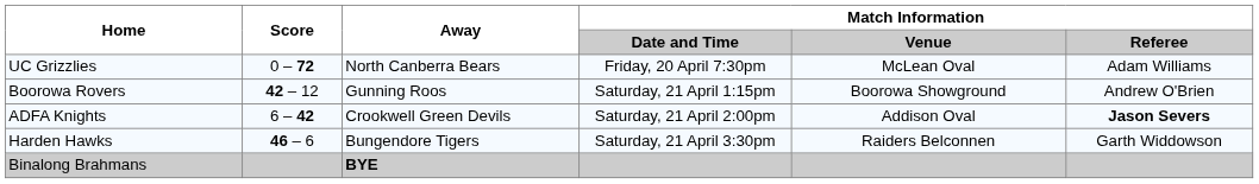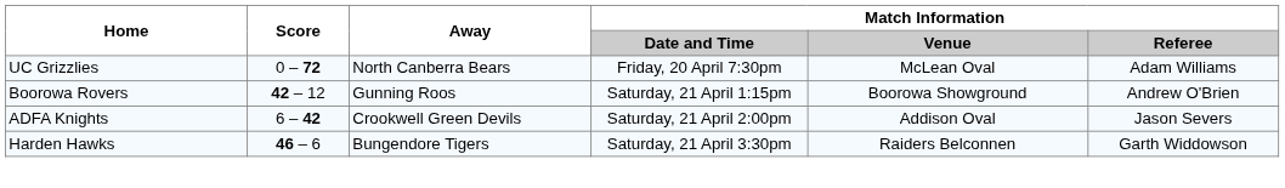ADFA Knights | Match Information / Referee: bold -> normal
- row: Binalong Brahmans | BYE
